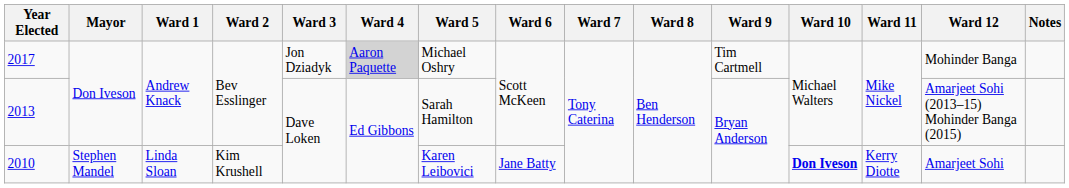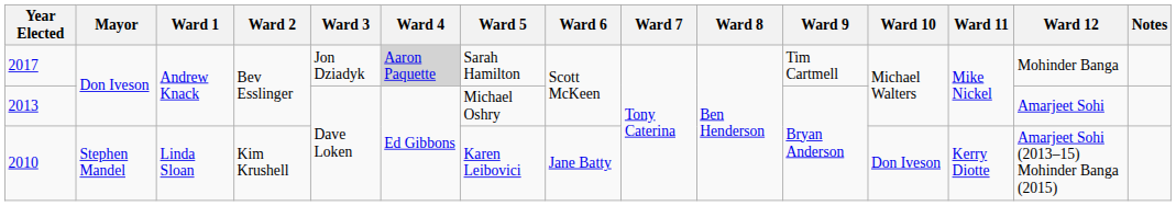2017 | Ward 5: Michael Oshry -> Sarah Hamilton
2013 | Ward 5: Sarah Hamilton -> Michael Oshry
2013 | Ward 12: Amarjeet Sohi (2013–15) Mohinder Banga (2015) -> Amarjeet Sohi
2010 | Ward 10: bold -> normal
2010 | Ward 12: Amarjeet Sohi -> Amarjeet Sohi (2013–15) Mohinder Banga (2015)
